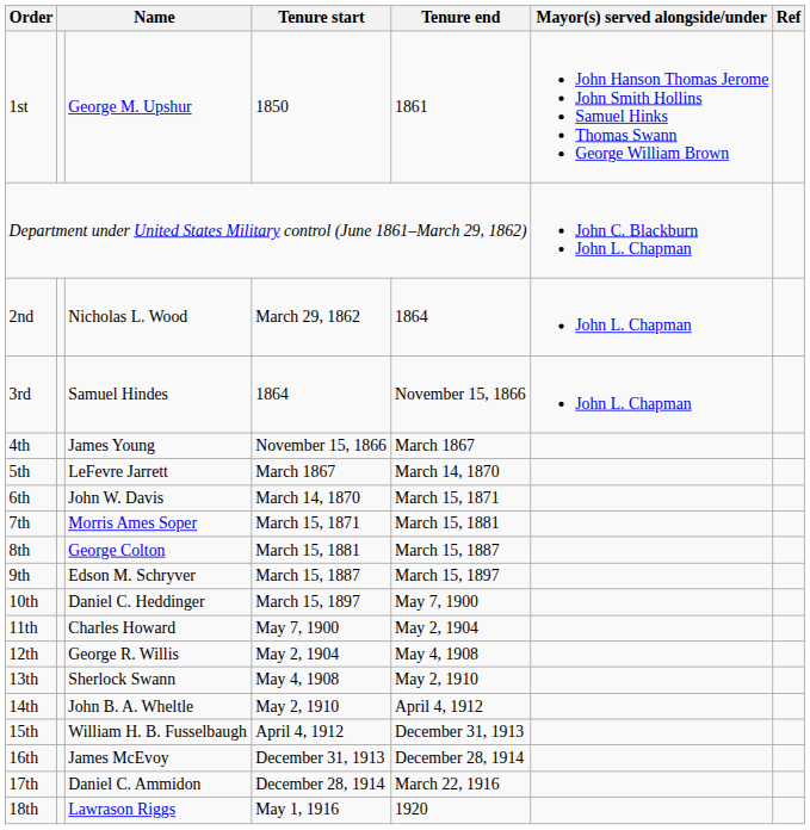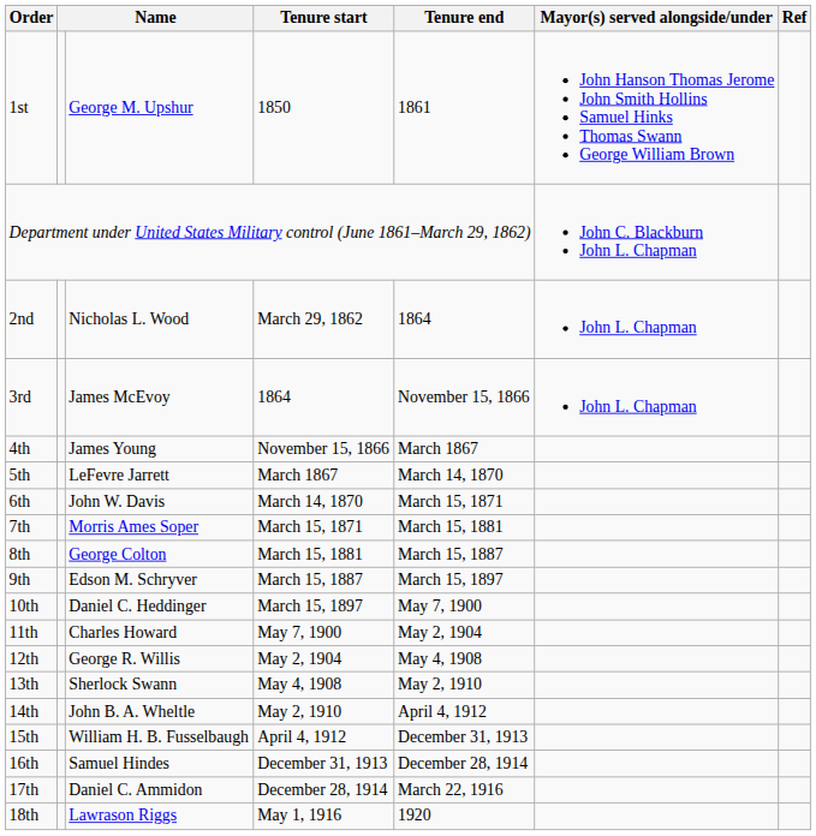3rd | column 3: Samuel Hindes -> James McEvoy
16th | column 3: James McEvoy -> Samuel Hindes
